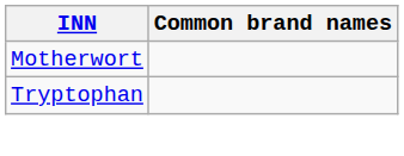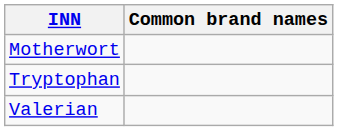+ row: Valerian
